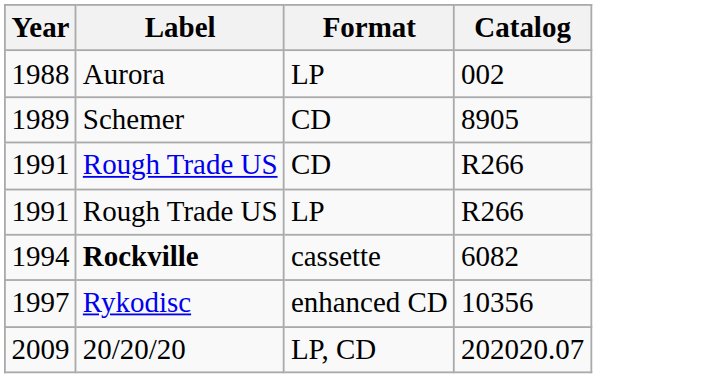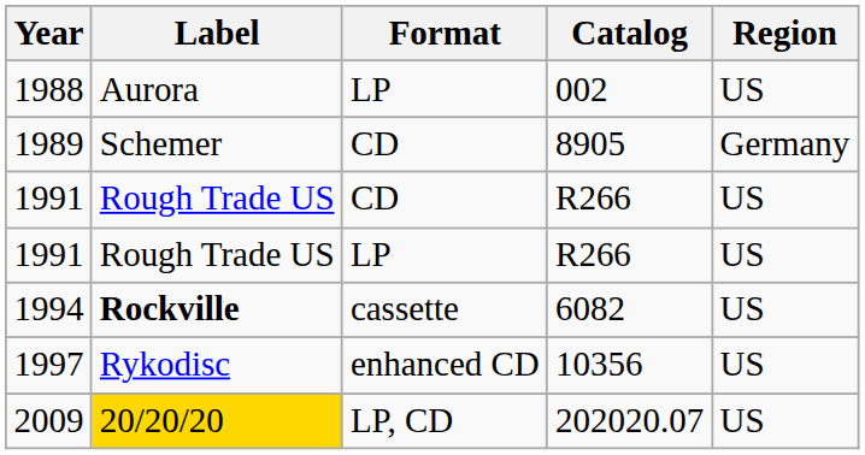+ column: Region | US | Germany | US | US | US | US | US
2009 | Label: no background -> gold background
